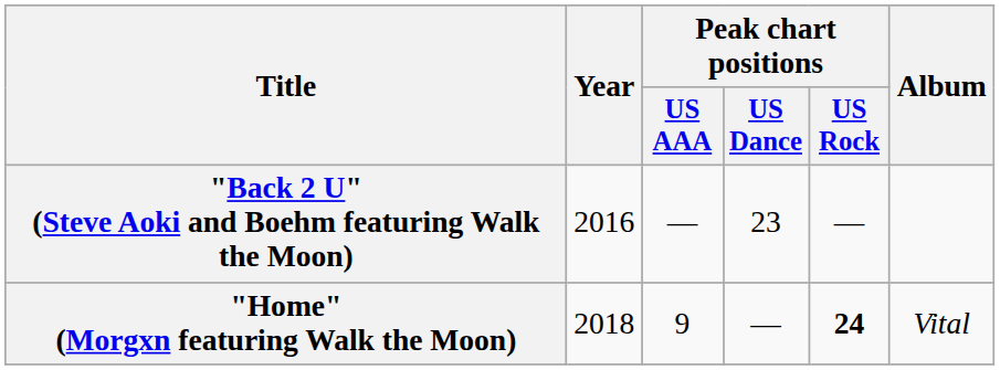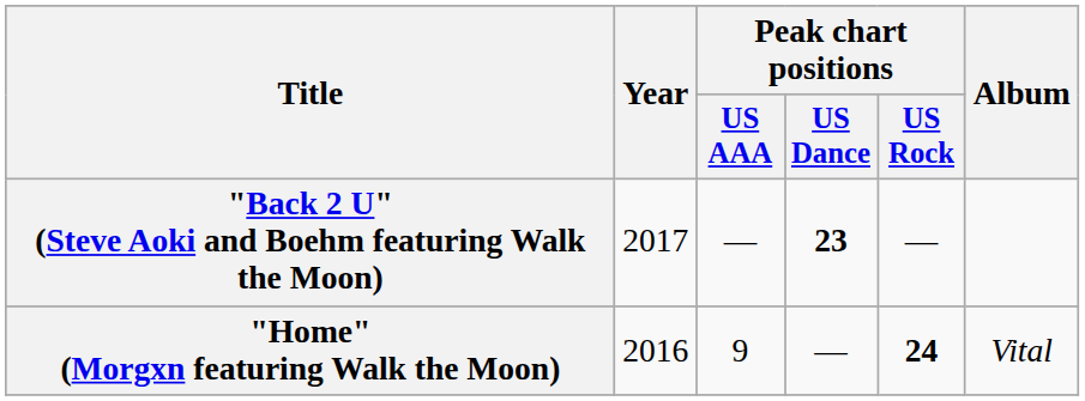"Back 2 U" (Steve Aoki and Boehm featuring Walk the Moon) | Year: 2016 -> 2017
"Back 2 U" (Steve Aoki and Boehm featuring Walk the Moon) | Peak chart positions / US Dance: normal -> bold
"Home" (Morgxn featuring Walk the Moon) | Year: 2018 -> 2016
